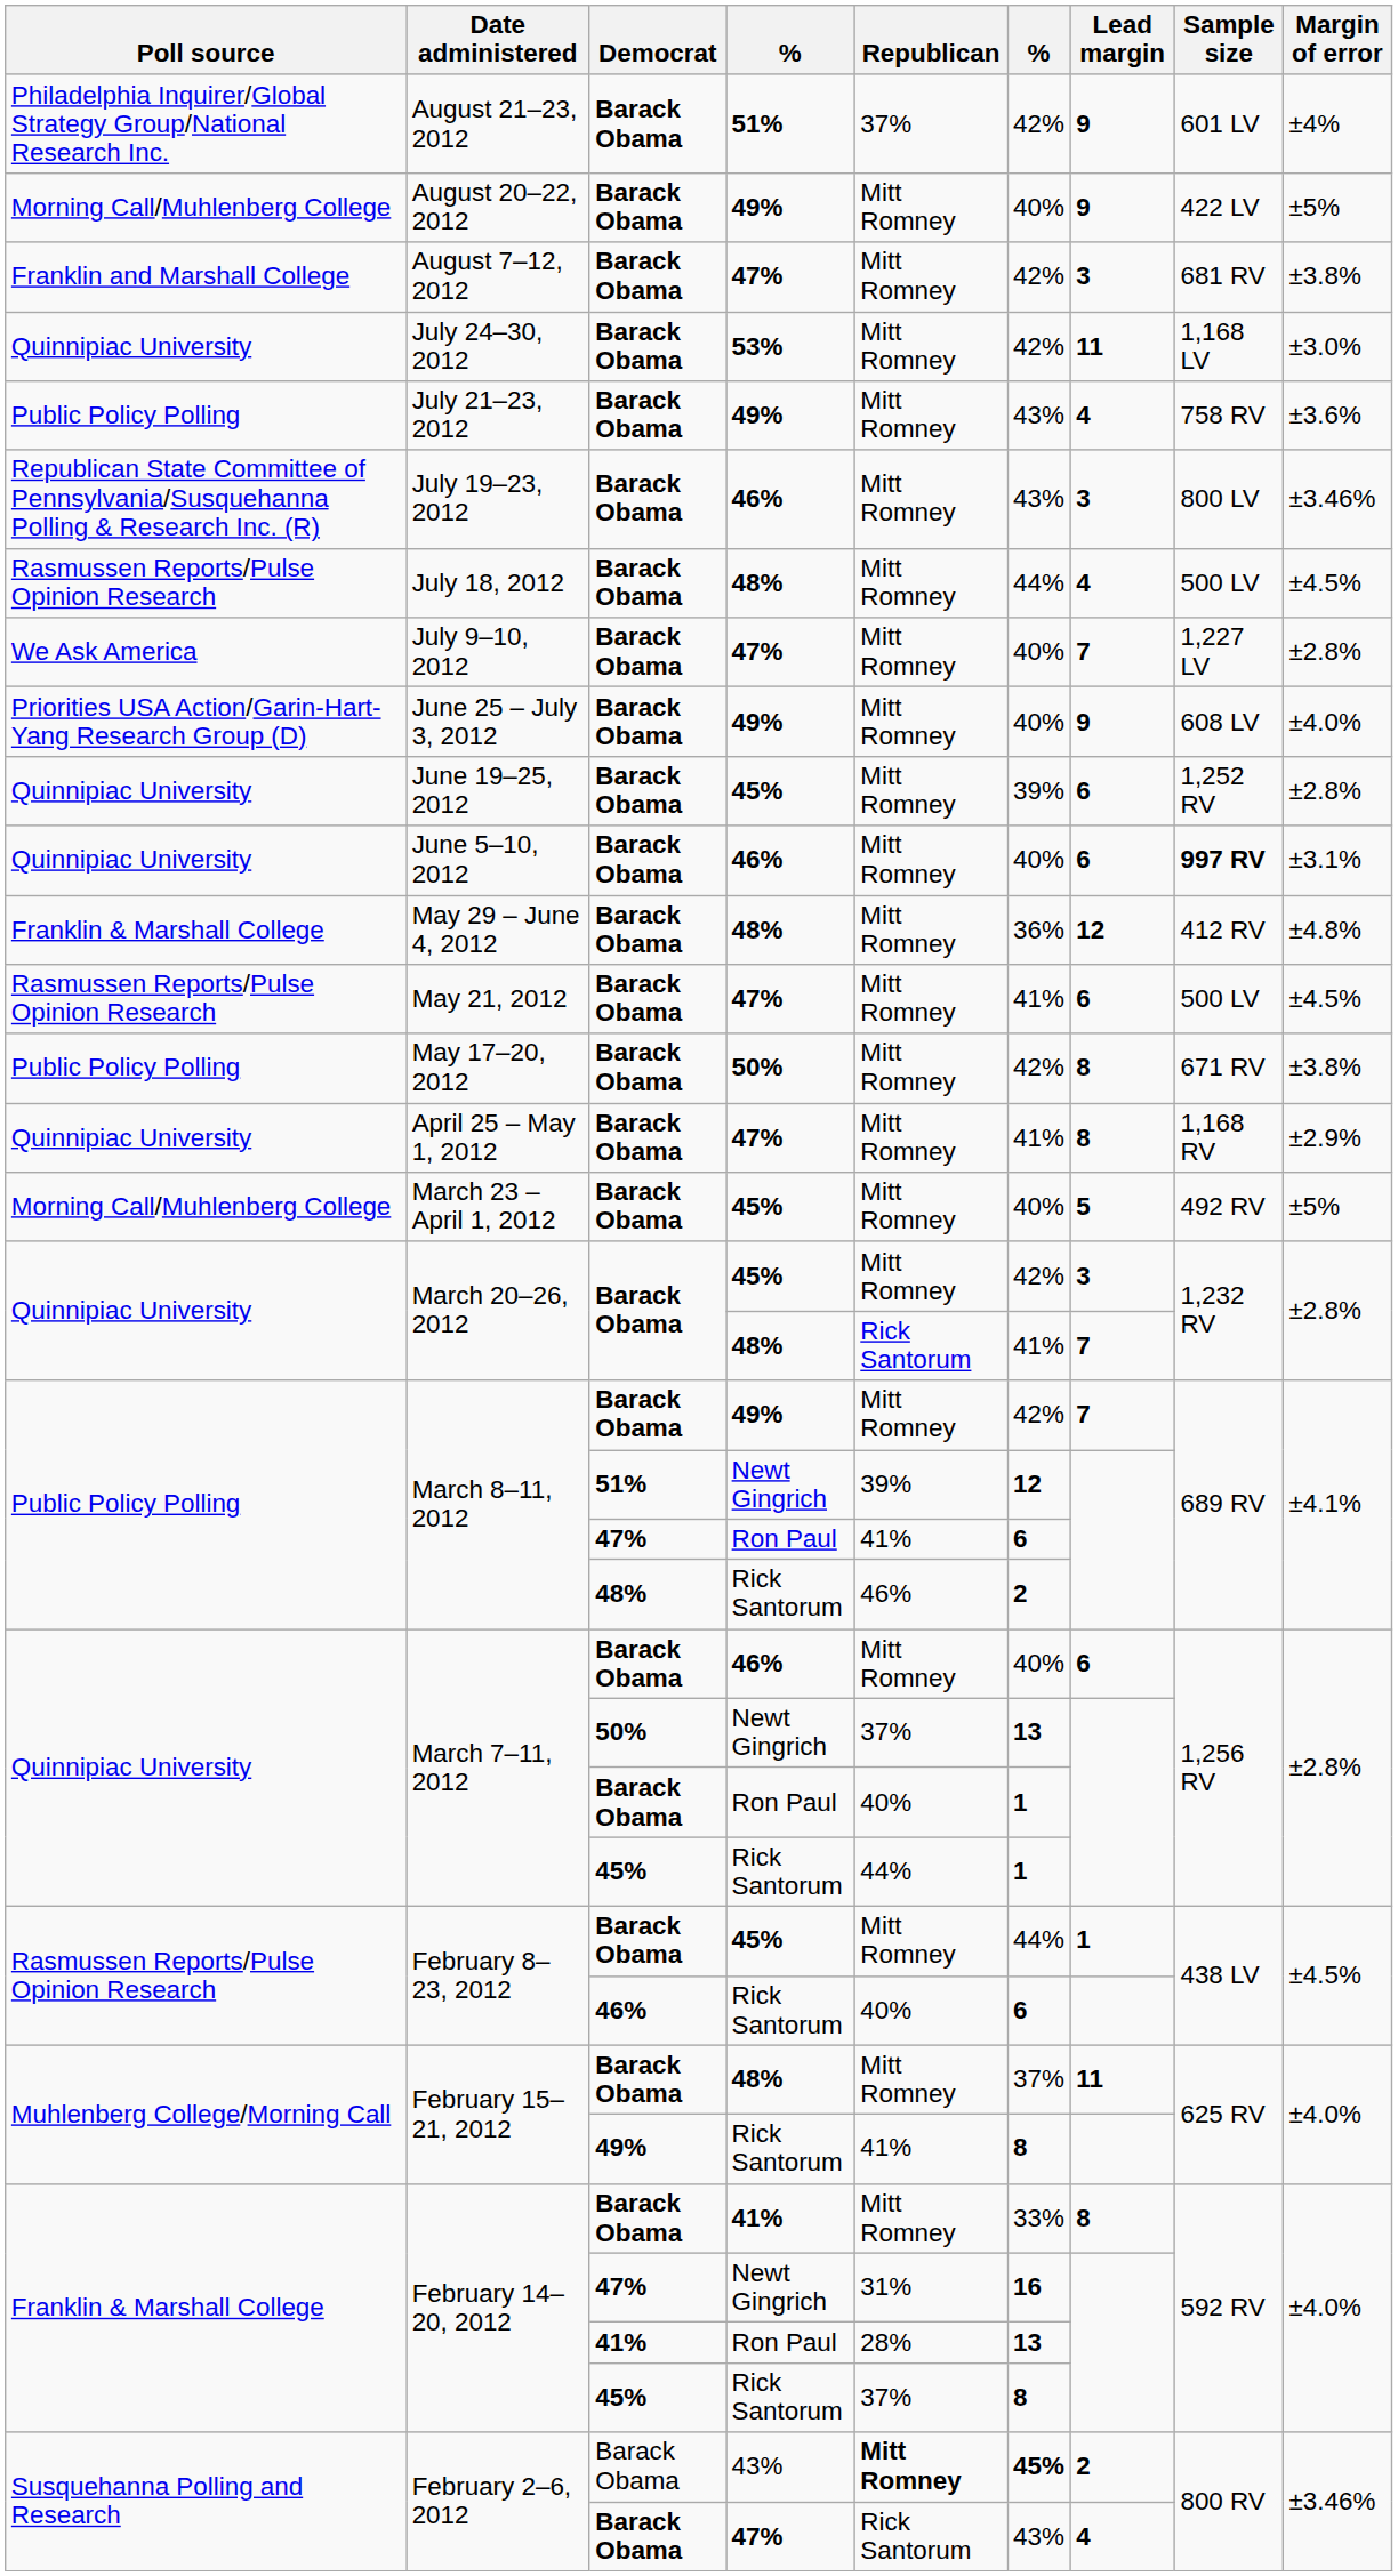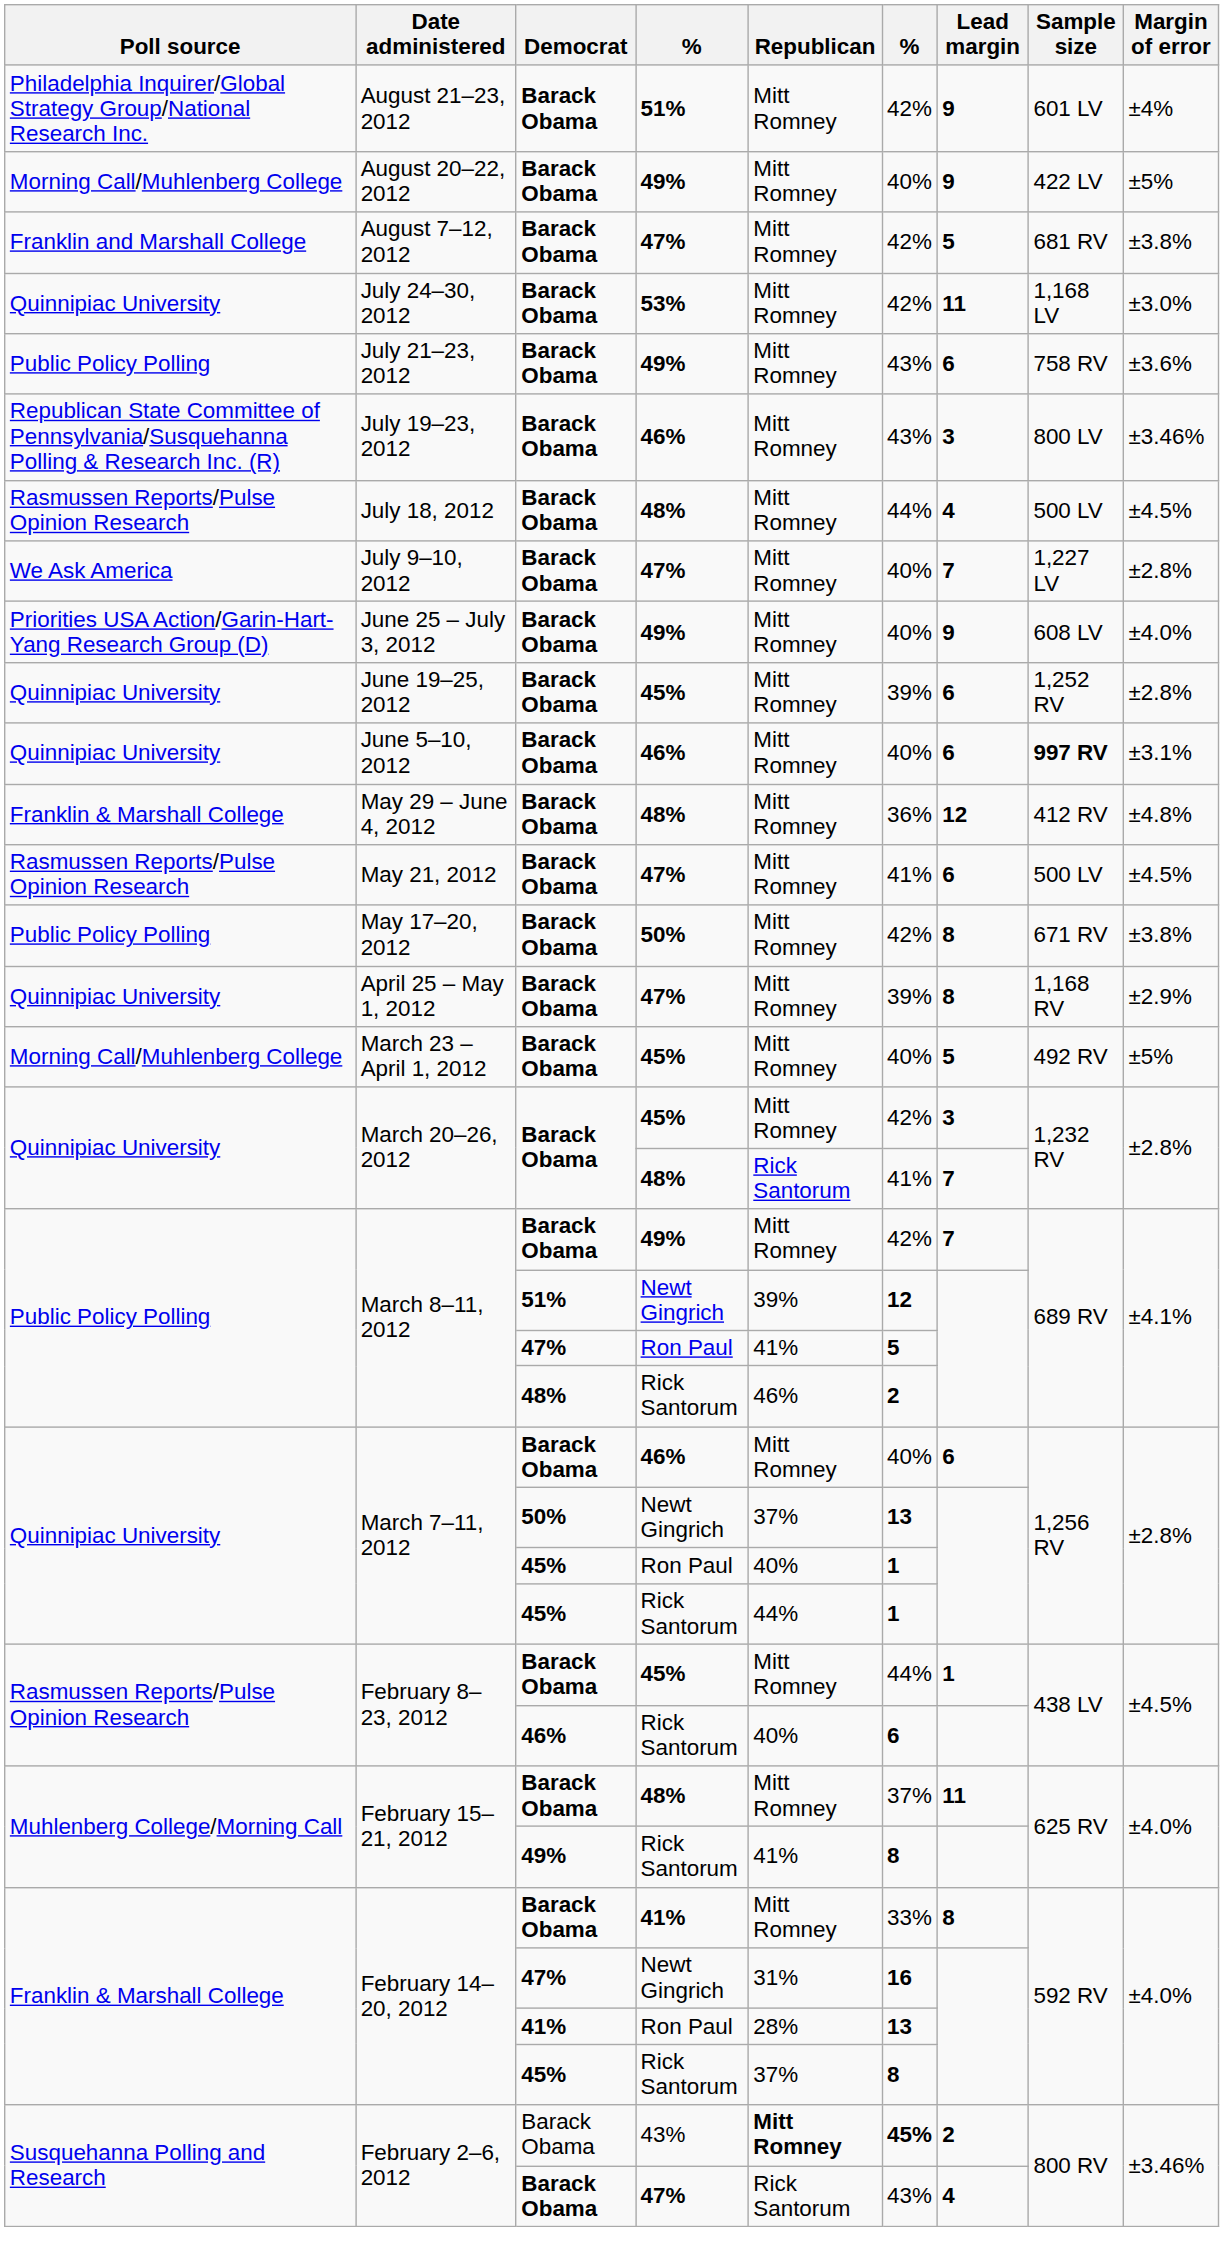August 21–23, 2012 | Republican: 37% -> Mitt Romney
August 7–12, 2012 | Lead margin: 3 -> 5
July 21–23, 2012 | Lead margin: 4 -> 6
April 25 – May 1, 2012 | column 6: 41% -> 39%
March 8–11, 2012 / Ron Paul | column 6: 6 -> 5
March 7–11, 2012 / Ron Paul | Democrat: Barack Obama -> 45%
